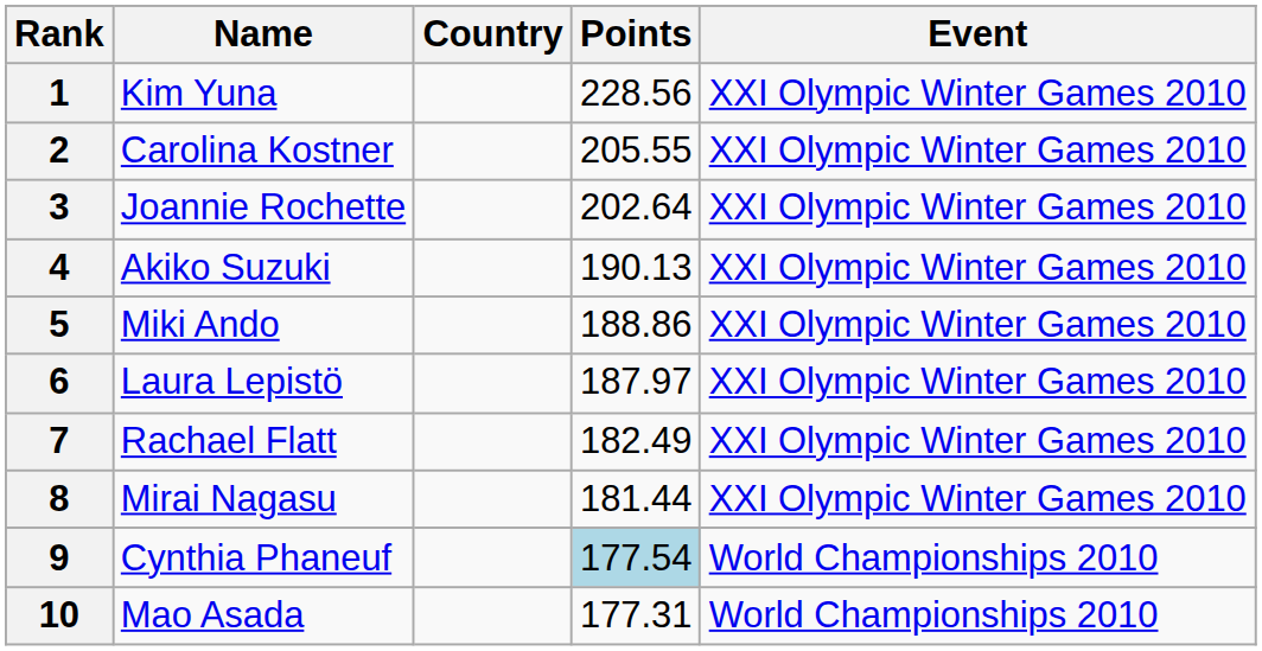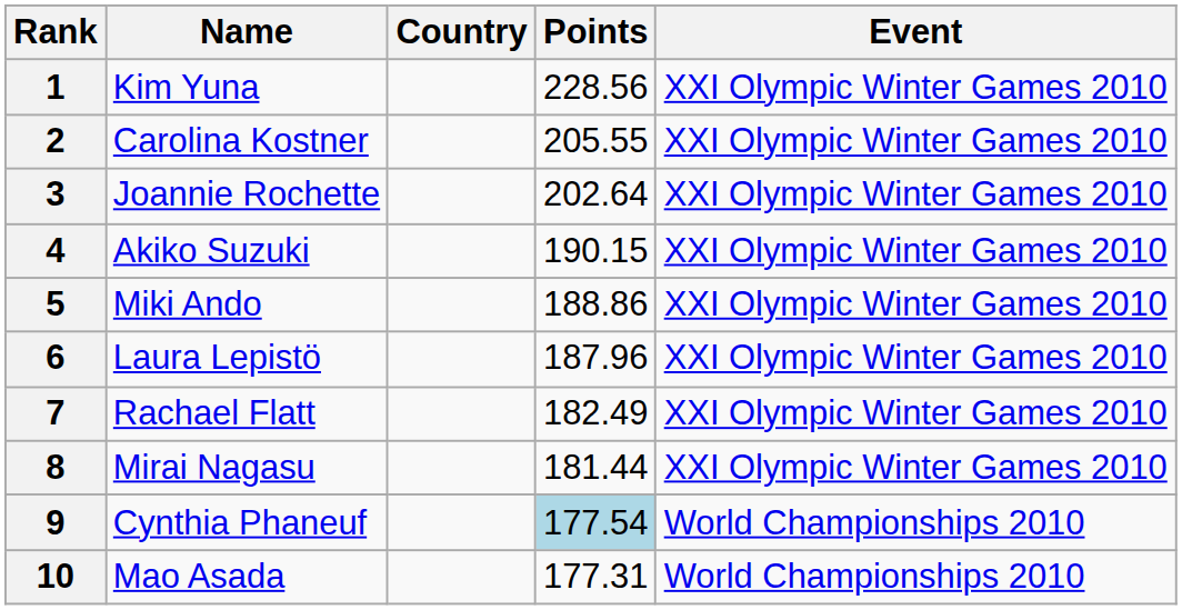4 | Points: 190.13 -> 190.15
6 | Points: 187.97 -> 187.96
